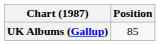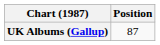UK Albums (Gallup) | Position: 85 -> 87
